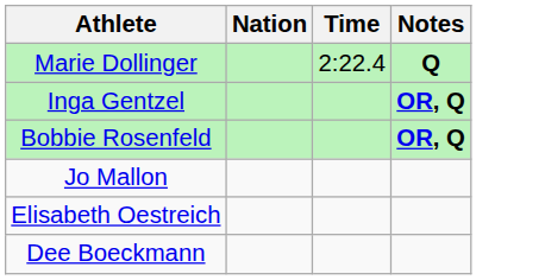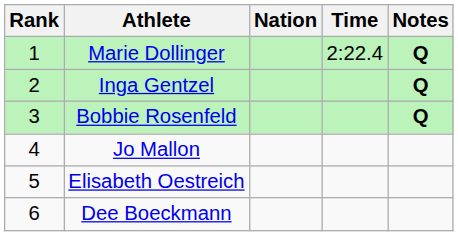+ column: Rank | 1 | 2 | 3 | 4 | 5 | 6
Inga Gentzel | Notes: OR, Q -> Q
Bobbie Rosenfeld | Notes: OR, Q -> Q
